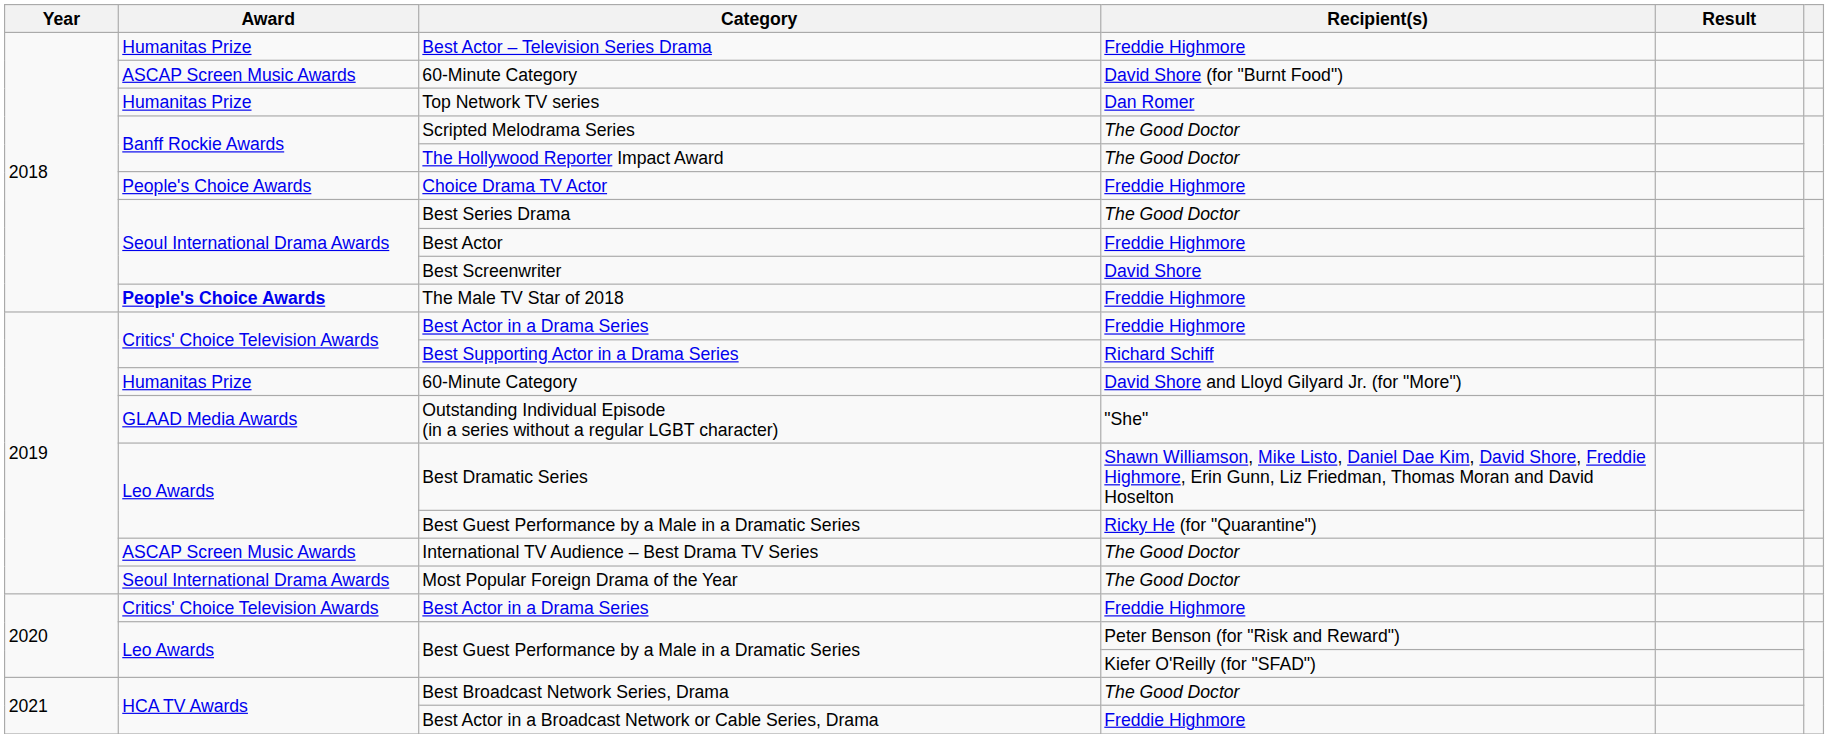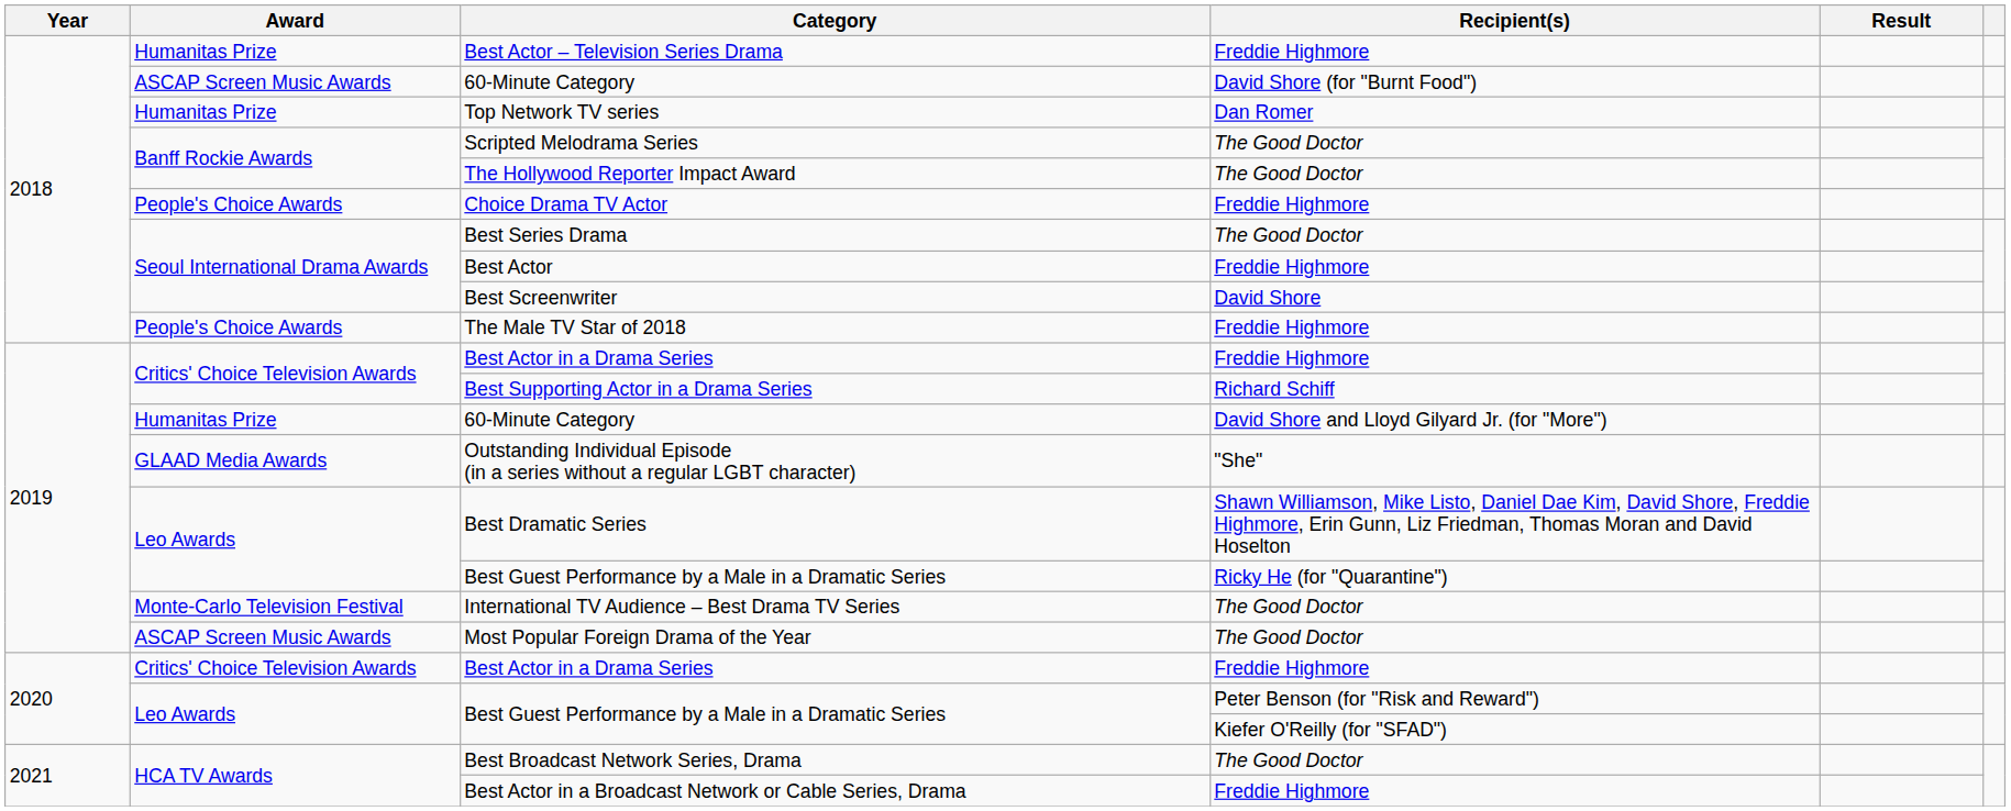The Male TV Star of 2018 | Award: bold -> normal
International TV Audience – Best Drama TV Series | Award: ASCAP Screen Music Awards -> Monte-Carlo Television Festival
Most Popular Foreign Drama of the Year | Award: Seoul International Drama Awards -> ASCAP Screen Music Awards
